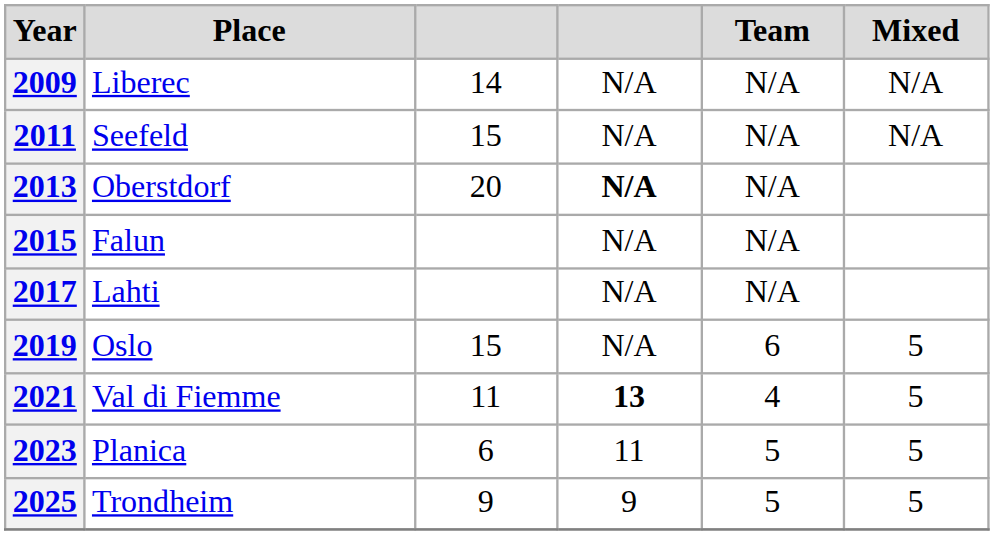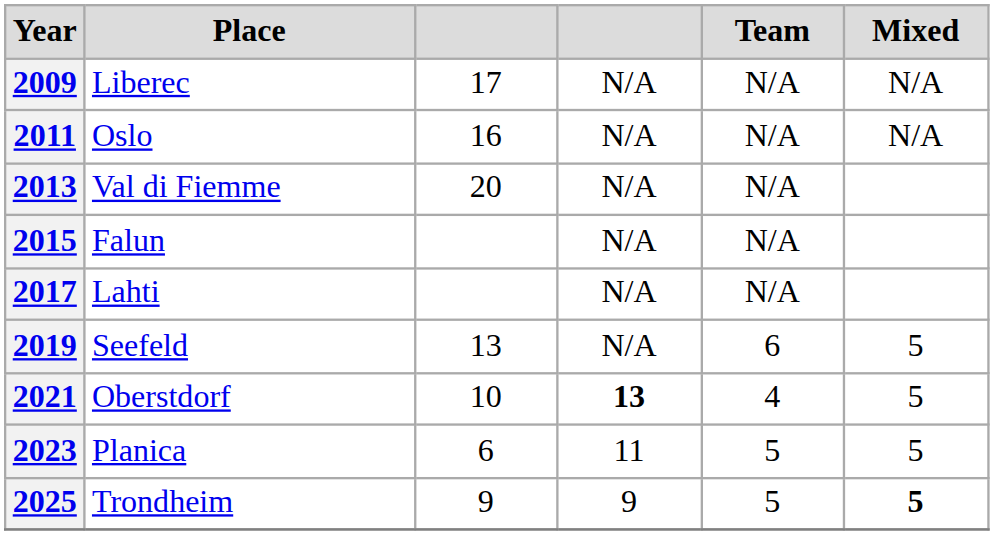2009 | column 3: 14 -> 17
2011 | Place: Seefeld -> Oslo
2011 | column 3: 15 -> 16
2013 | Place: Oberstdorf -> Val di Fiemme
2013 | column 4: bold -> normal
2019 | Place: Oslo -> Seefeld
2019 | column 3: 15 -> 13
2021 | Place: Val di Fiemme -> Oberstdorf
2021 | column 3: 11 -> 10
2025 | Mixed: normal -> bold
